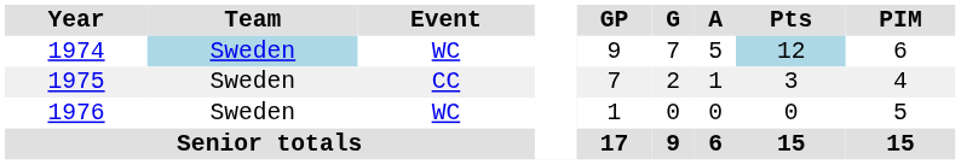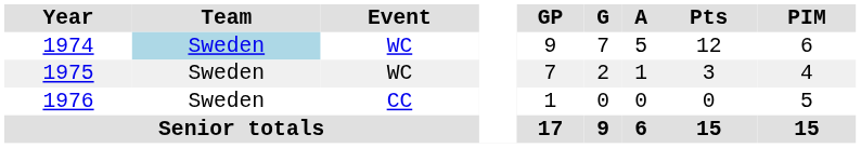1974 | Pts: lightblue background -> no background
1975 | Event: CC -> WC
1976 | Event: WC -> CC
